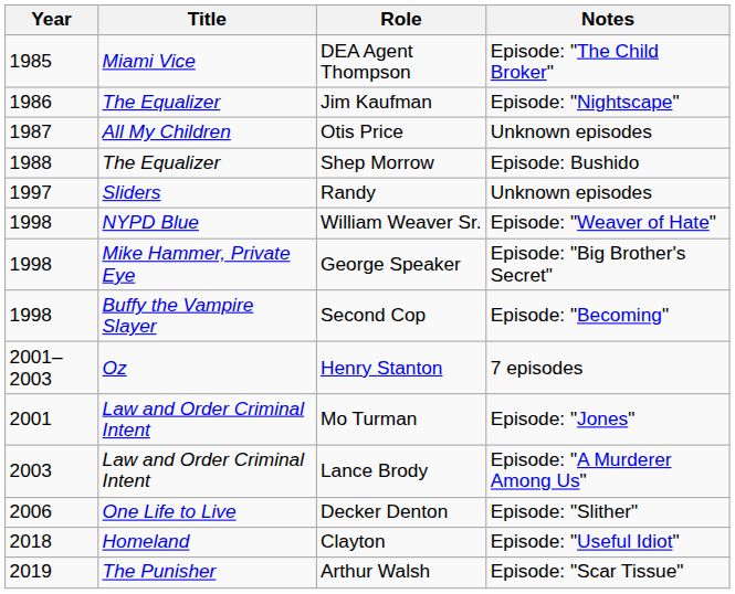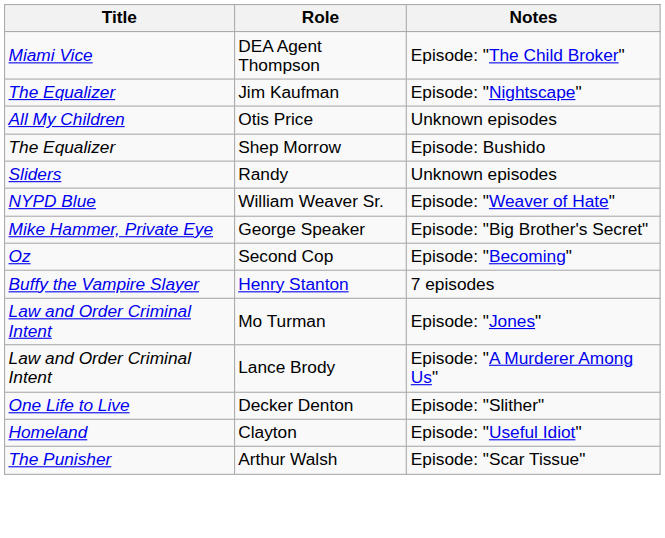- column: Year | 1985 | 1986 | 1987 | 1988 | 1997 | 1998 | 1998 | 1998 | 2001–2003 | 2001 | 2003 | 2006 | 2018 | 2019
Second Cop | Title: Buffy the Vampire Slayer -> Oz
Henry Stanton | Title: Oz -> Buffy the Vampire Slayer
